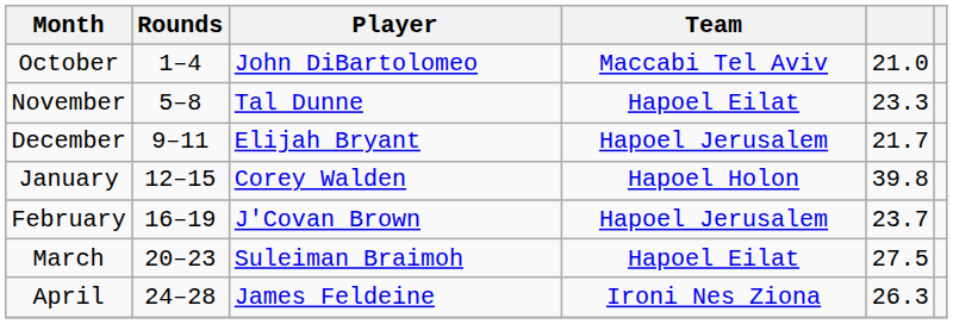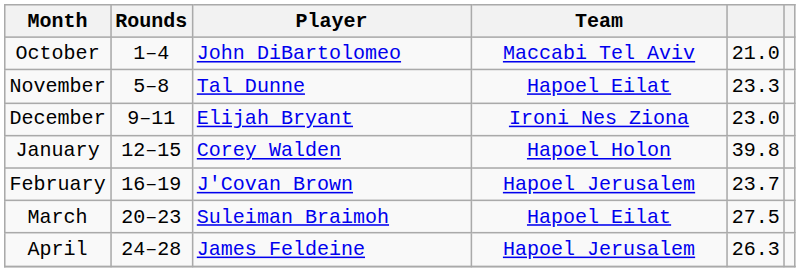December | Team: Hapoel Jerusalem -> Ironi Nes Ziona
December | column 5: 21.7 -> 23.0
April | Team: Ironi Nes Ziona -> Hapoel Jerusalem
